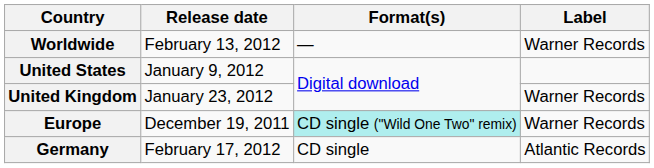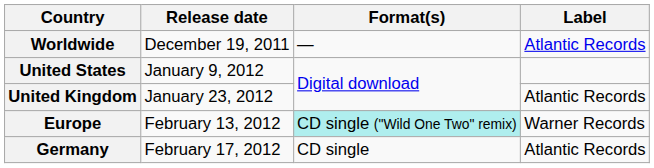Worldwide | Release date: February 13, 2012 -> December 19, 2011
Worldwide | Label: Warner Records -> Atlantic Records
United Kingdom | Label: Warner Records -> Atlantic Records
Europe | Release date: December 19, 2011 -> February 13, 2012
